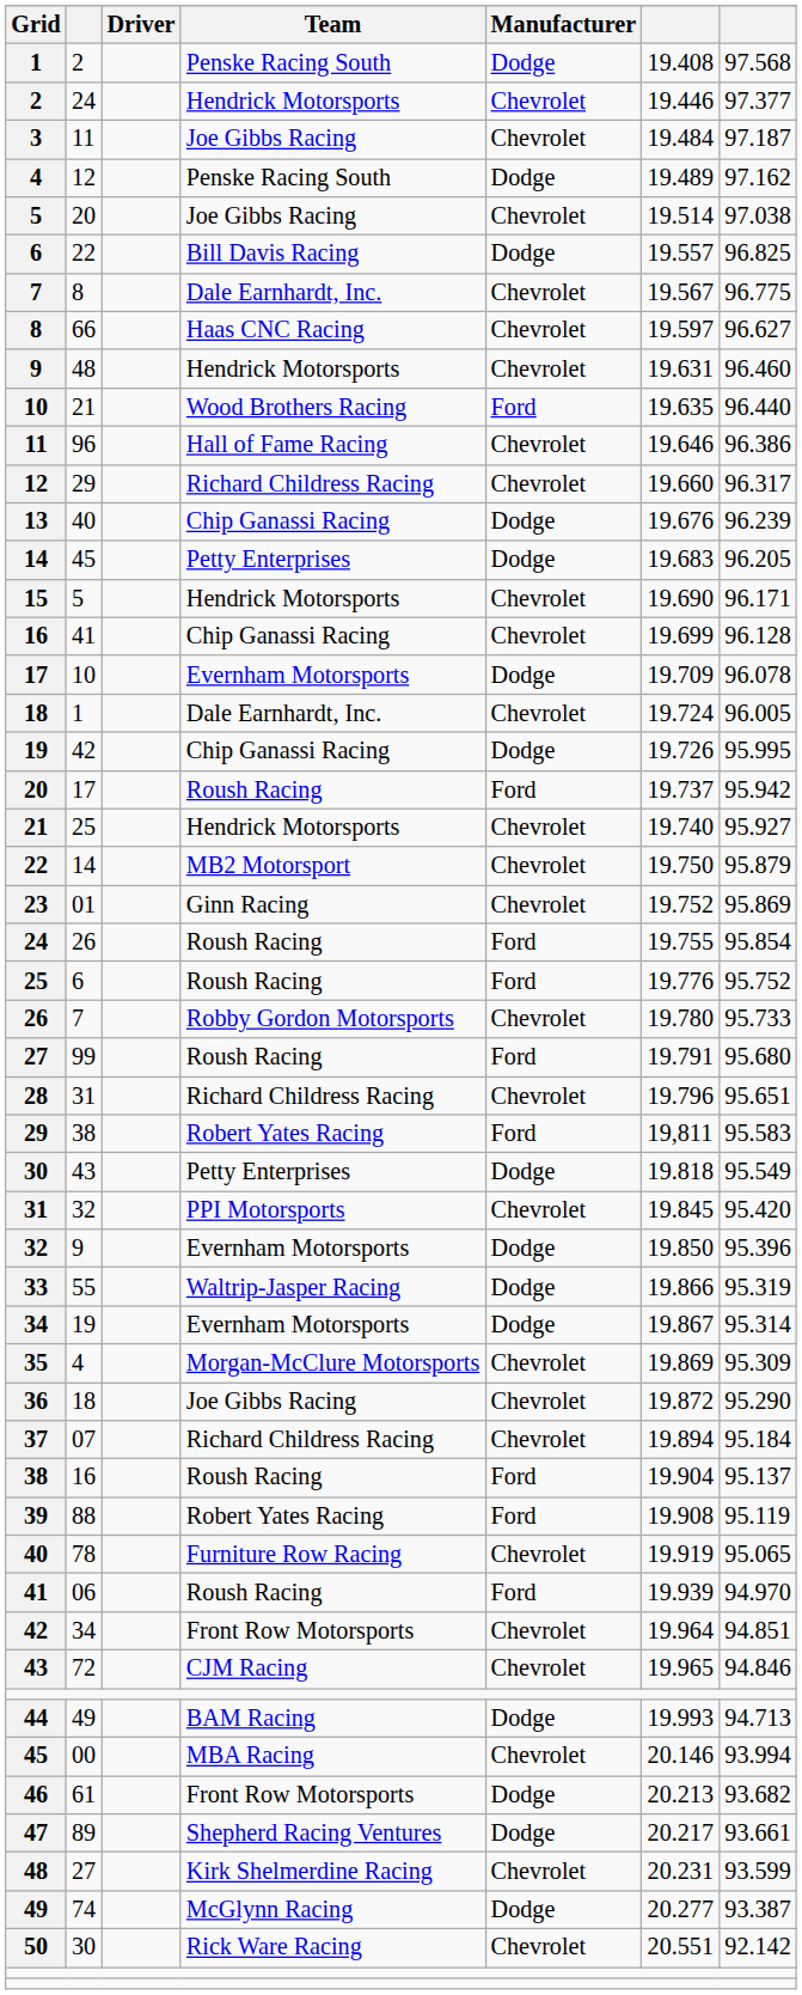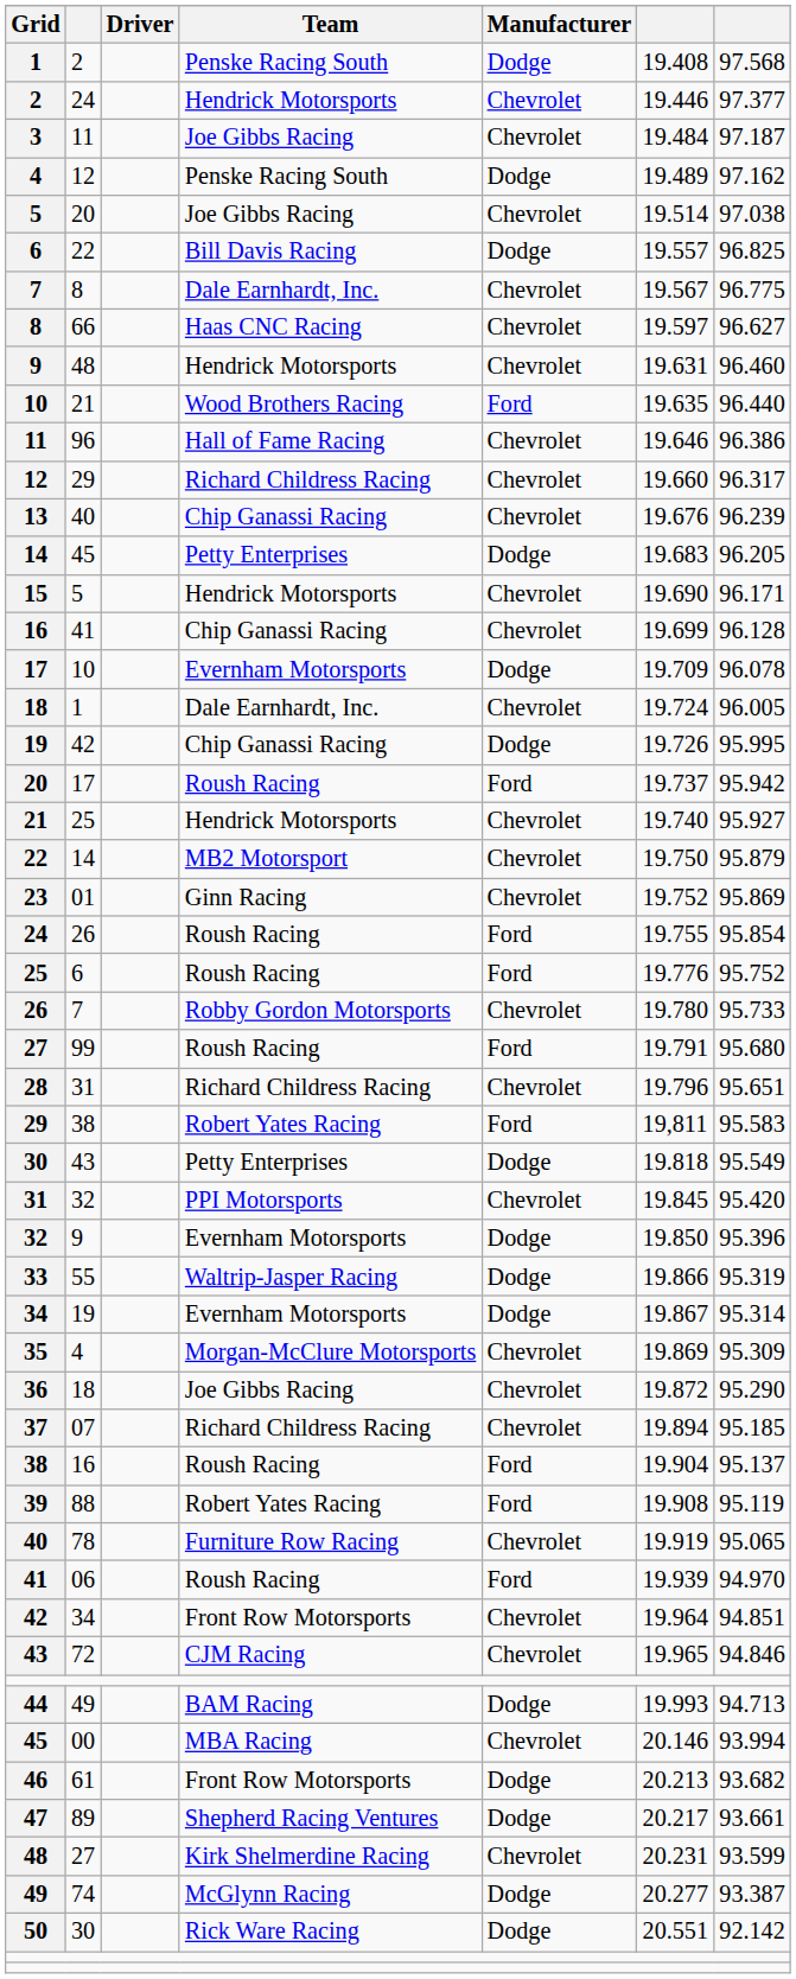13 | Manufacturer: Dodge -> Chevrolet
37 | column 7: 95.184 -> 95.185
50 | Manufacturer: Chevrolet -> Dodge
